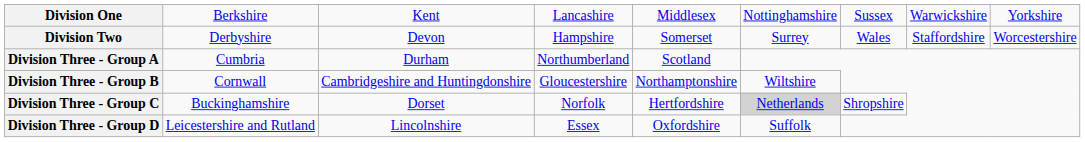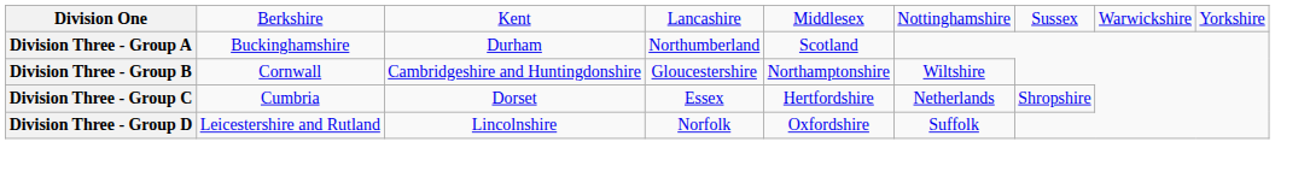- row: Division Two | Derbyshire | Devon | Hampshire | Somerset | Surrey | Wales | Staffordshire | Worcestershire
Division Three - Group A | column 2: Cumbria -> Buckinghamshire
Division Three - Group C | column 2: Buckinghamshire -> Cumbria
Division Three - Group C | column 4: Norfolk -> Essex
Division Three - Group C | column 6: lightgrey background -> no background
Division Three - Group D | column 4: Essex -> Norfolk
